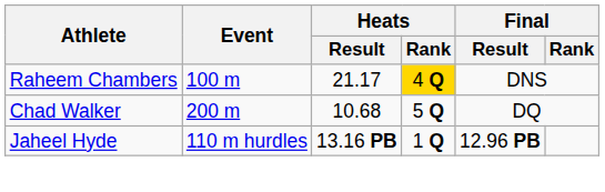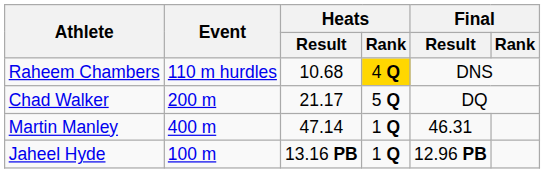Raheem Chambers | Event: 100 m -> 110 m hurdles
Raheem Chambers | Heats / Result: 21.17 -> 10.68
Chad Walker | Heats / Result: 10.68 -> 21.17
+ row: Martin Manley | 400 m | 47.14 | 1 Q | 46.31
Jaheel Hyde | Event: 110 m hurdles -> 100 m
